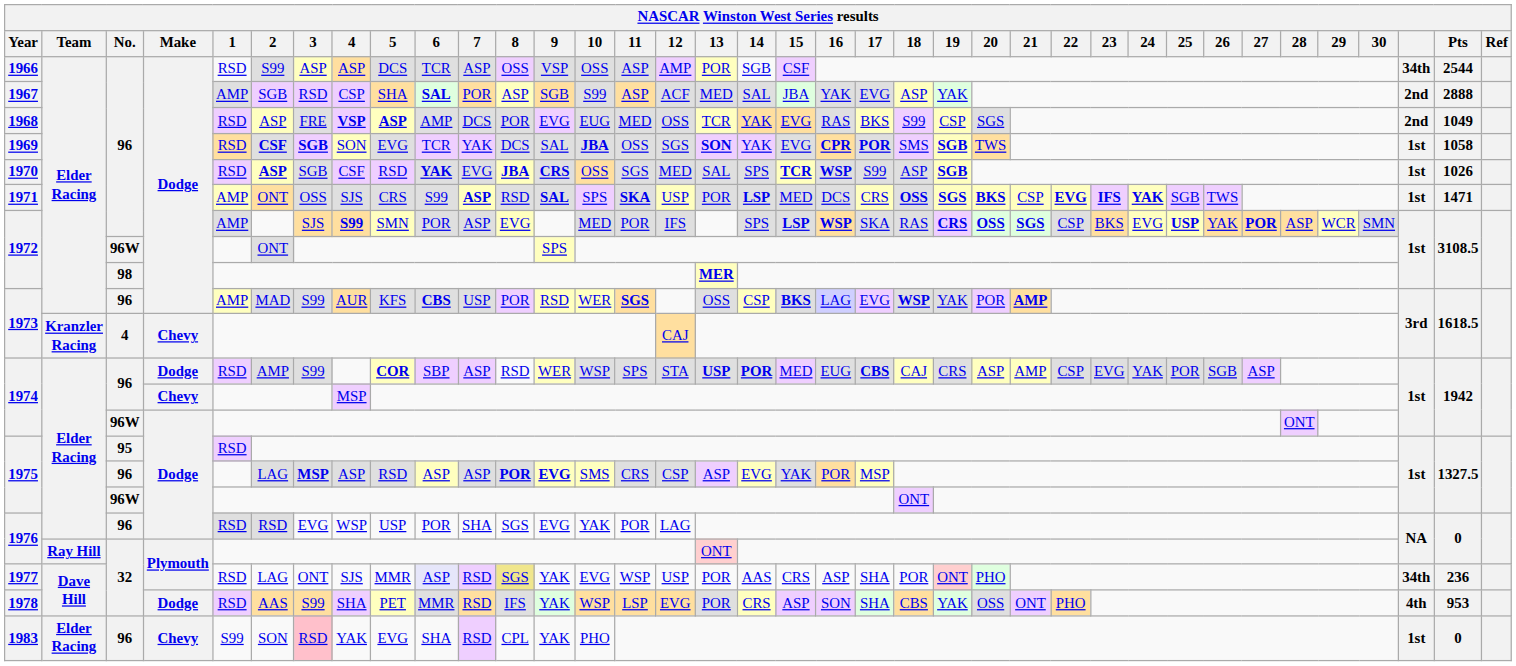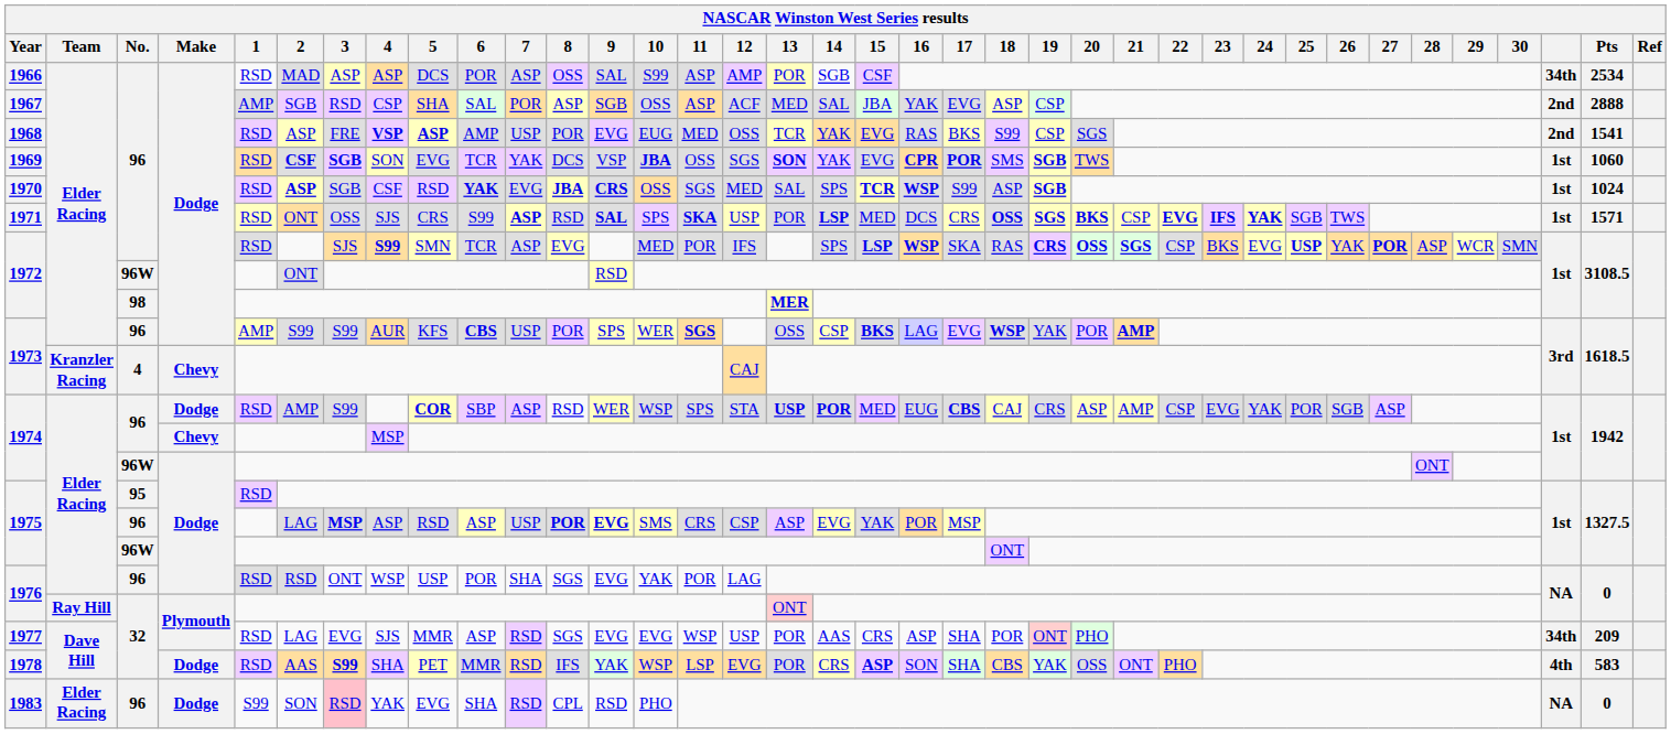1966 | 2: S99 -> MAD
1966 | 6: TCR -> POR
1966 | 9: VSP -> SAL
1966 | 10: OSS -> S99
1966 | Pts: 2544 -> 2534
1967 | 6: bold -> normal
1967 | 10: S99 -> OSS
1967 | 19: YAK -> CSP
1968 | 7: DCS -> USP
1968 | Pts: 1049 -> 1541
1969 | 9: SAL -> VSP
1969 | Pts: 1058 -> 1060
1970 | Pts: 1026 -> 1024
1971 | 1: AMP -> RSD
1971 | Pts: 1471 -> 1571
1972 / 96 | 1: AMP -> RSD
1972 / 96 | 6: POR -> TCR
1972 / 96W | 9: SPS -> RSD
1973 / 96 | 2: MAD -> S99
1973 / 96 | 9: RSD -> SPS
1975 / 96 | 7: ASP -> USP
1976 / 96 | 3: EVG -> ONT
1977 | 3: ONT -> EVG
1977 | 6: lavender background -> no background
1977 | 8: khaki background -> no background
1977 | 9: YAK -> EVG
1977 | Pts: 236 -> 209
1978 | 3: normal -> bold
1978 | 15: normal -> bold
1978 | Pts: 953 -> 583
1983 | Make: Chevy -> Dodge
1983 | 9: YAK -> RSD
1983 | column 35: 1st -> NA
